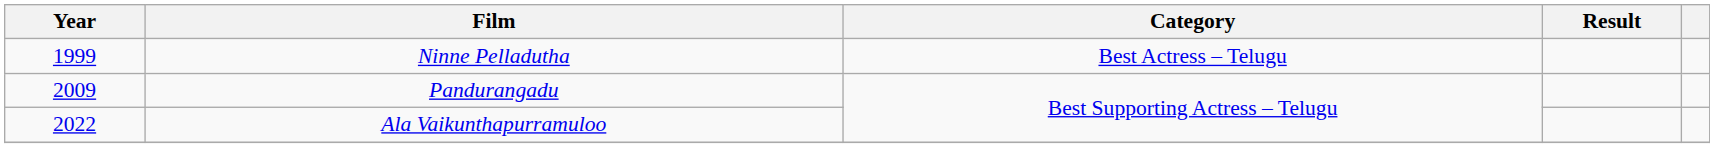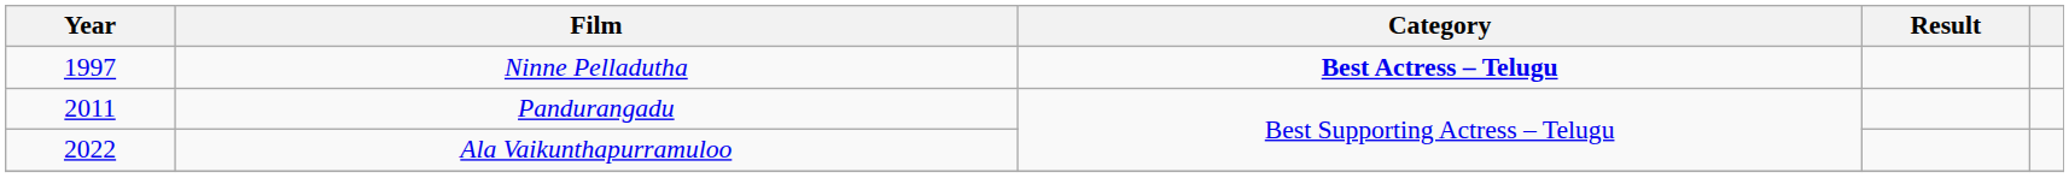Ninne Pelladutha | Year: 1999 -> 1997
Ninne Pelladutha | Category: normal -> bold
Pandurangadu | Year: 2009 -> 2011
